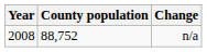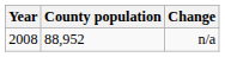n/a | County population: 88,752 -> 88,952
